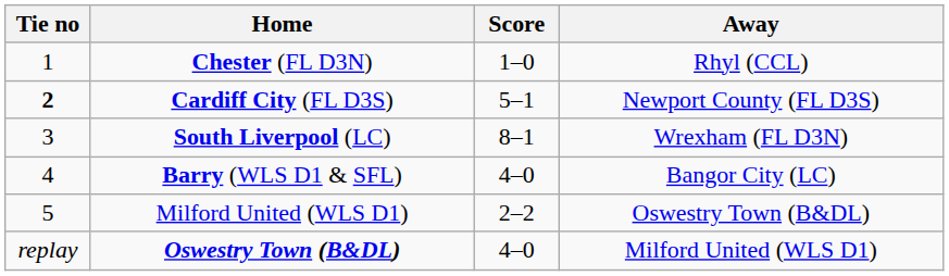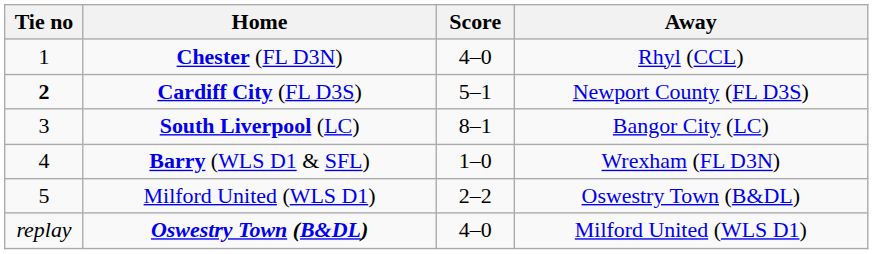Chester (FL D3N) | Score: 1–0 -> 4–0
South Liverpool (LC) | Away: Wrexham (FL D3N) -> Bangor City (LC)
Barry (WLS D1 & SFL) | Score: 4–0 -> 1–0
Barry (WLS D1 & SFL) | Away: Bangor City (LC) -> Wrexham (FL D3N)
